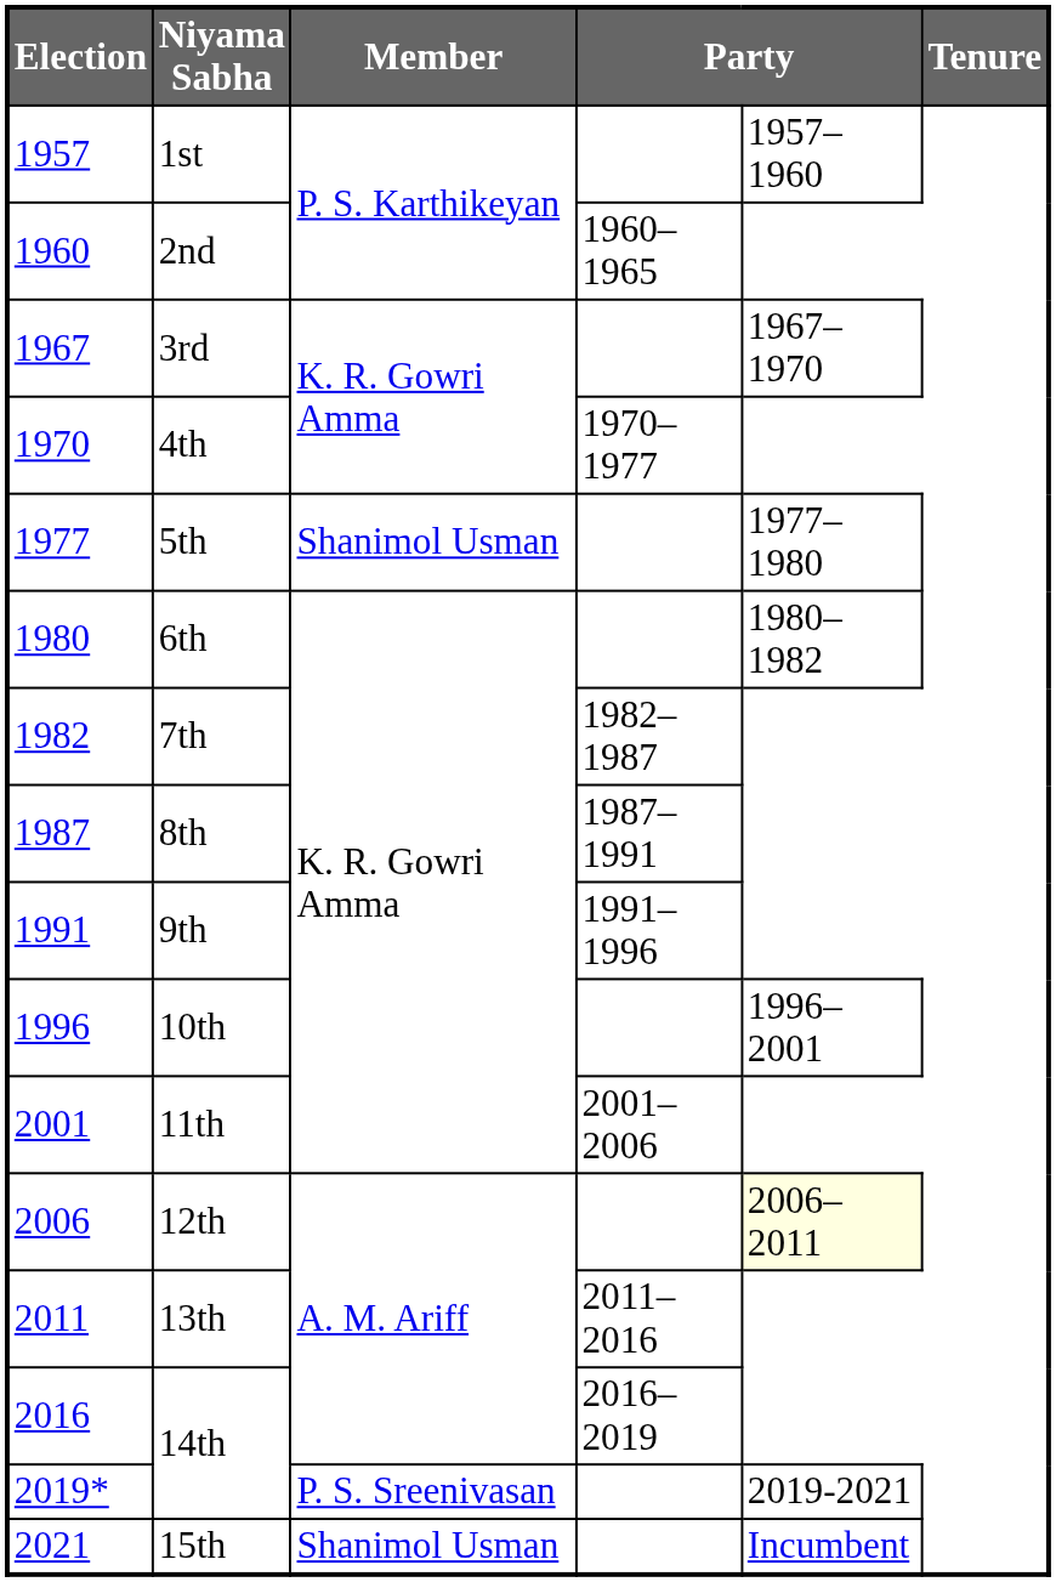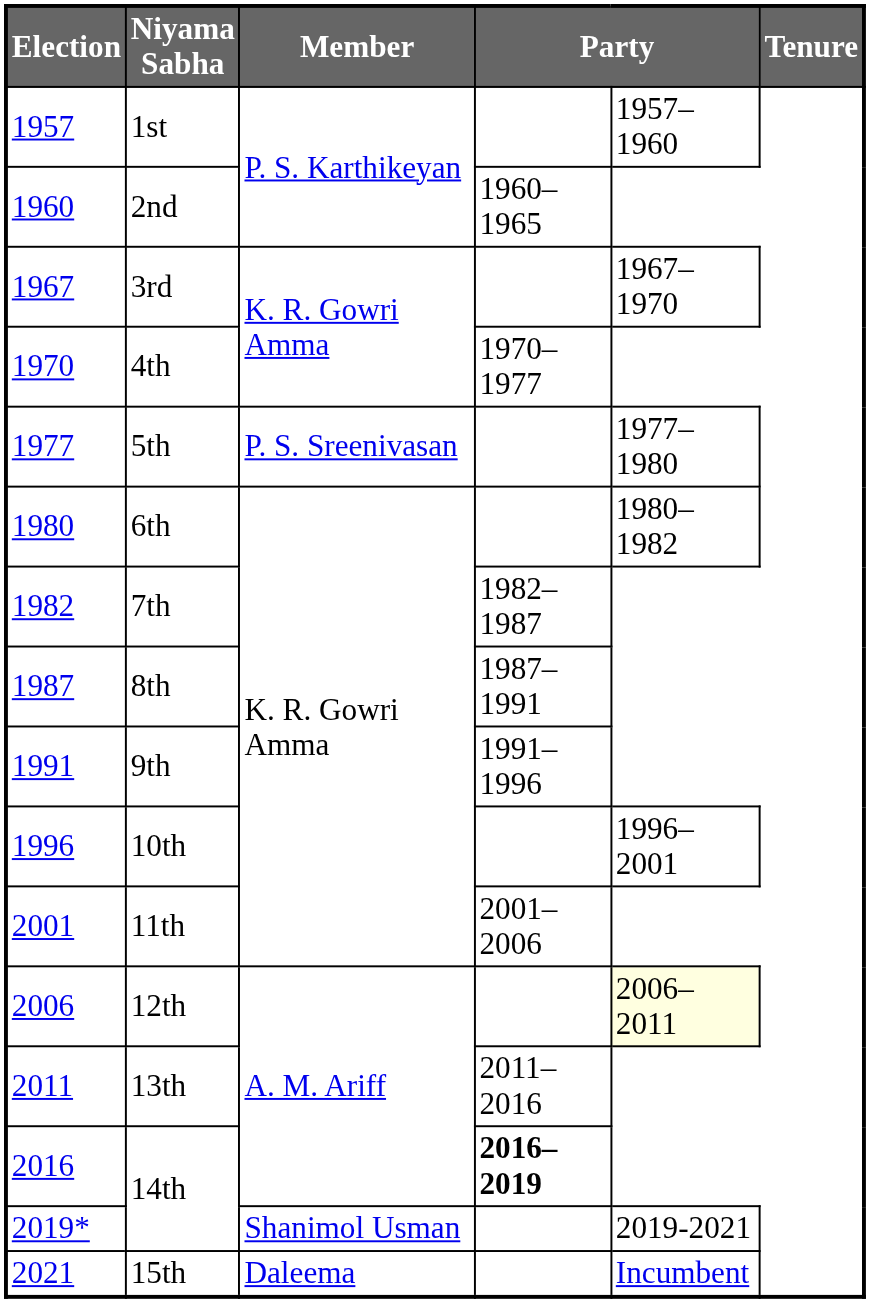5th | Member: Shanimol Usman -> P. S. Sreenivasan
2016 / 14th | column 4: normal -> bold
2019* / 14th | Member: P. S. Sreenivasan -> Shanimol Usman
15th | Member: Shanimol Usman -> Daleema
